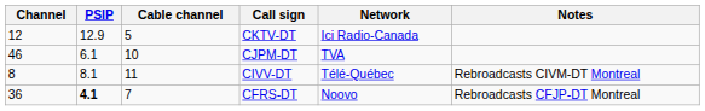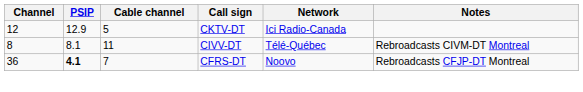- row: 46 | 6.1 | 10 | CJPM-DT | TVA
